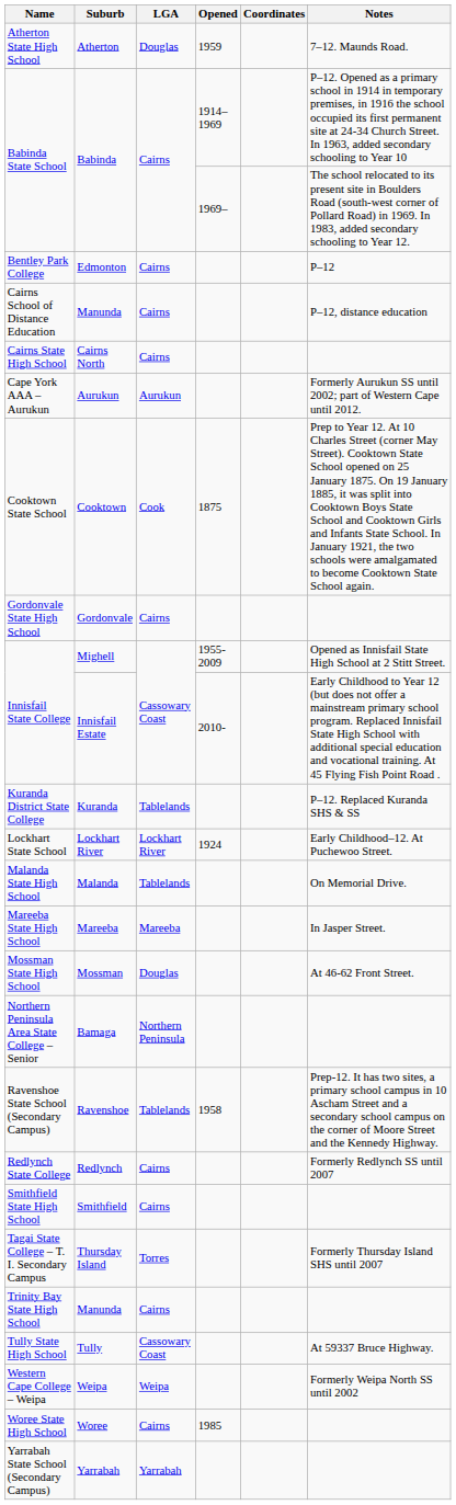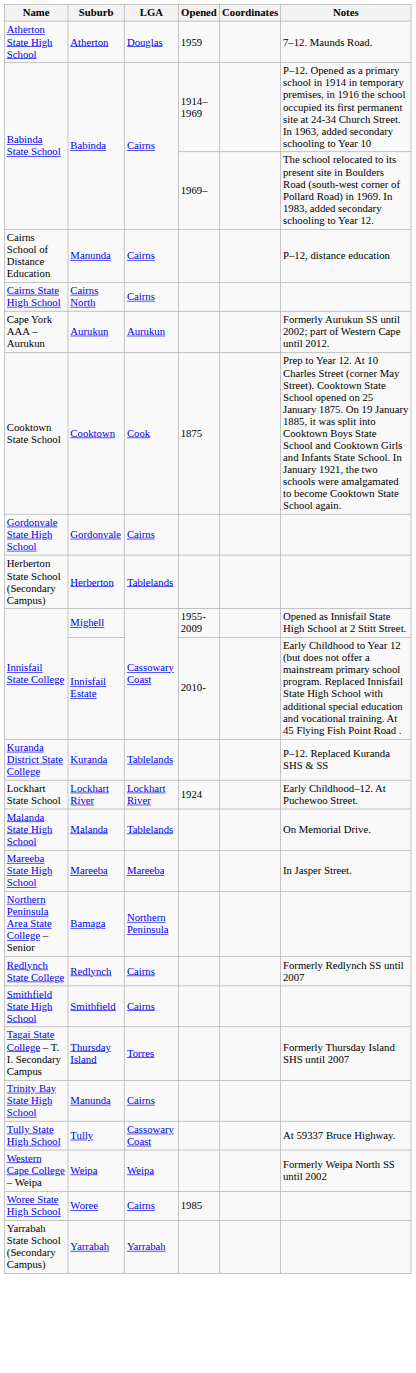- row: Bentley Park College | Edmonton | Cairns | P–12
+ row: Herberton State School (Secondary Campus) | Herberton | Tablelands
- row: Mossman State High School | Mossman | Douglas | At 46-62 Front Street.
- row: Ravenshoe State School (Secondary Campus) | Ravenshoe | Tablelands | 1958 | Prep-12. It has two sites, a primary school campus in 10 Ascham Street and a secondary school campus on the corner of Moore Street and the Kennedy Highway.
